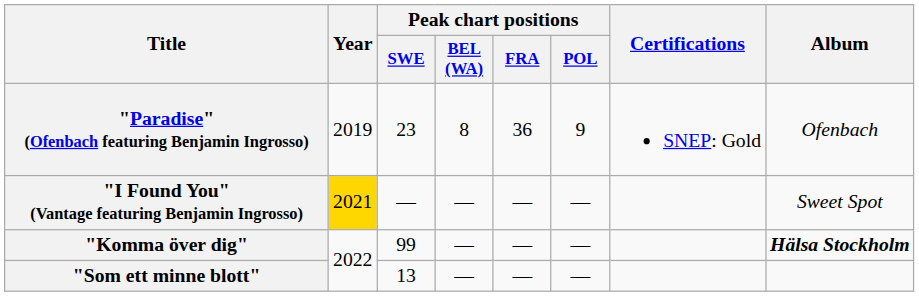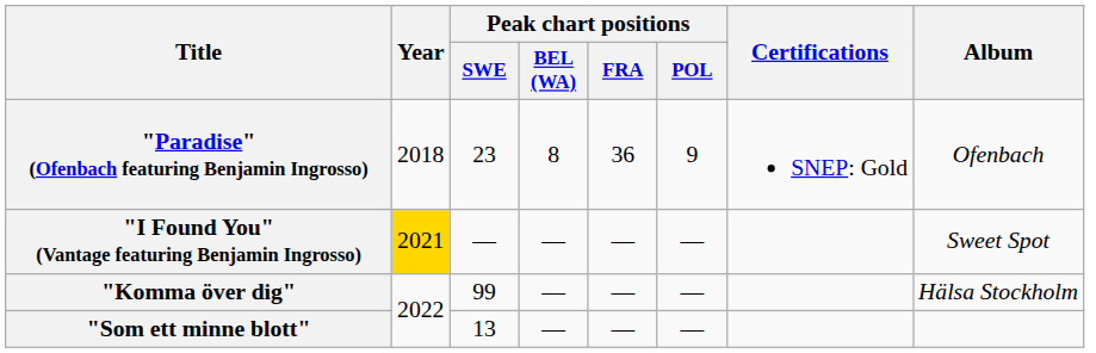"Paradise" (Ofenbach featuring Benjamin Ingrosso) | Year: 2019 -> 2018
"Komma över dig" | Album: bold -> normal
